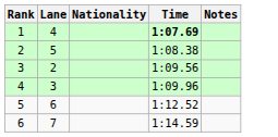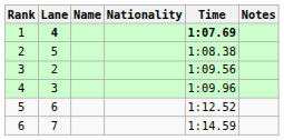+ column: Name
1 | Lane: normal -> bold
